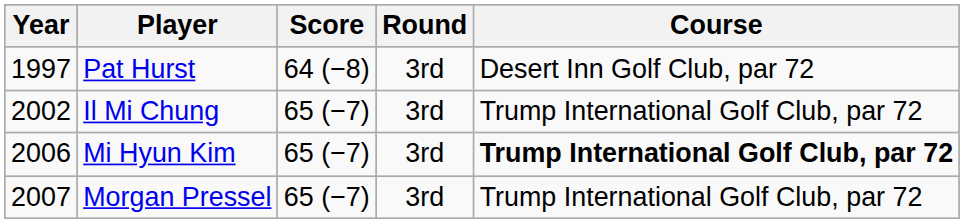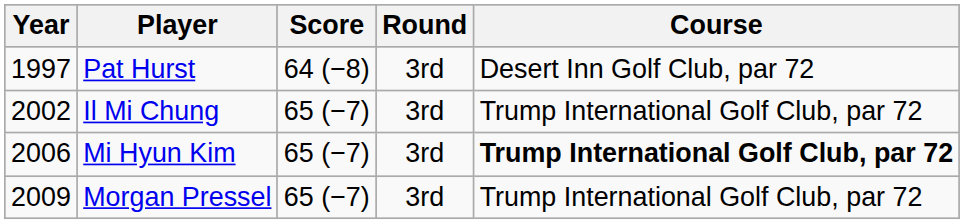Morgan Pressel | Year: 2007 -> 2009
